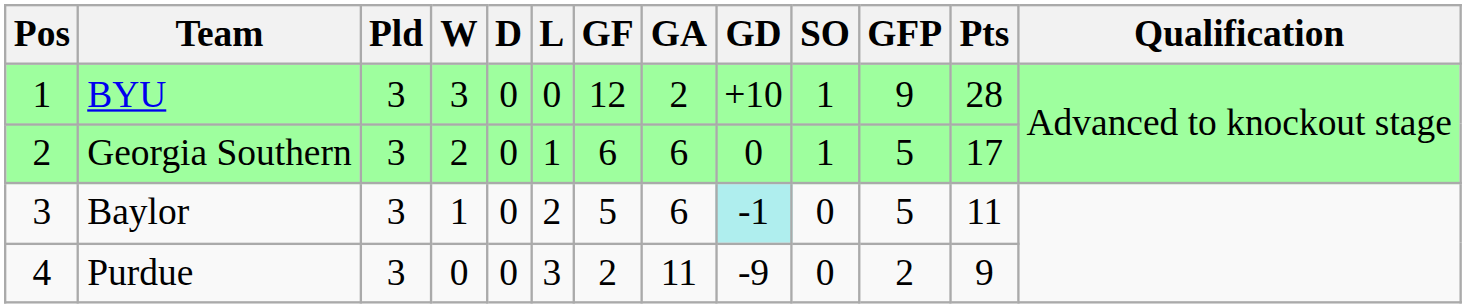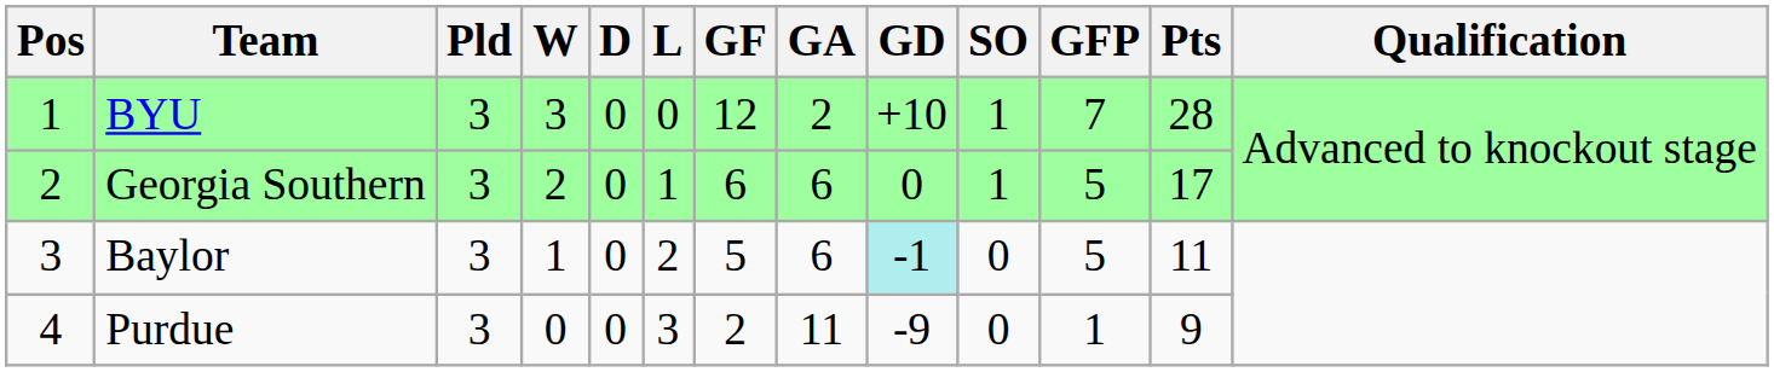BYU | GFP: 9 -> 7
Purdue | GFP: 2 -> 1
